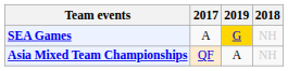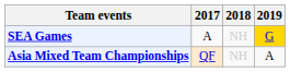columns swapped: 2018 <-> 2019
